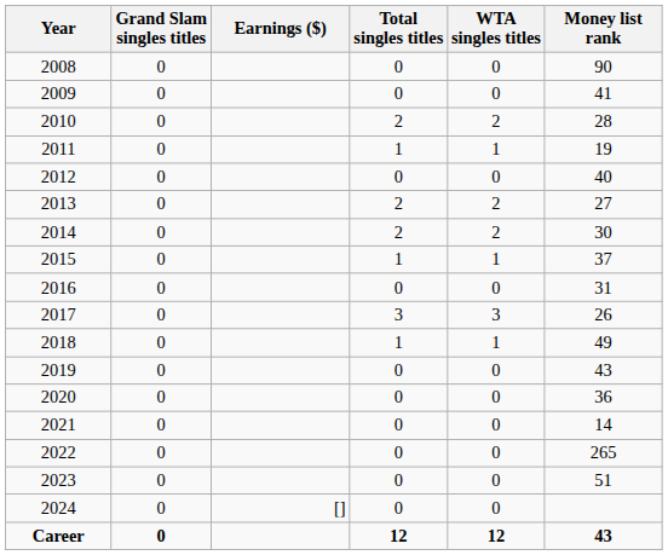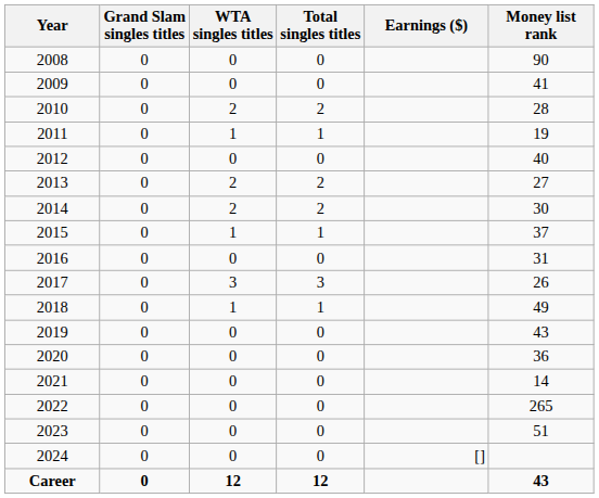columns swapped: WTA singles titles <-> Earnings ($)
